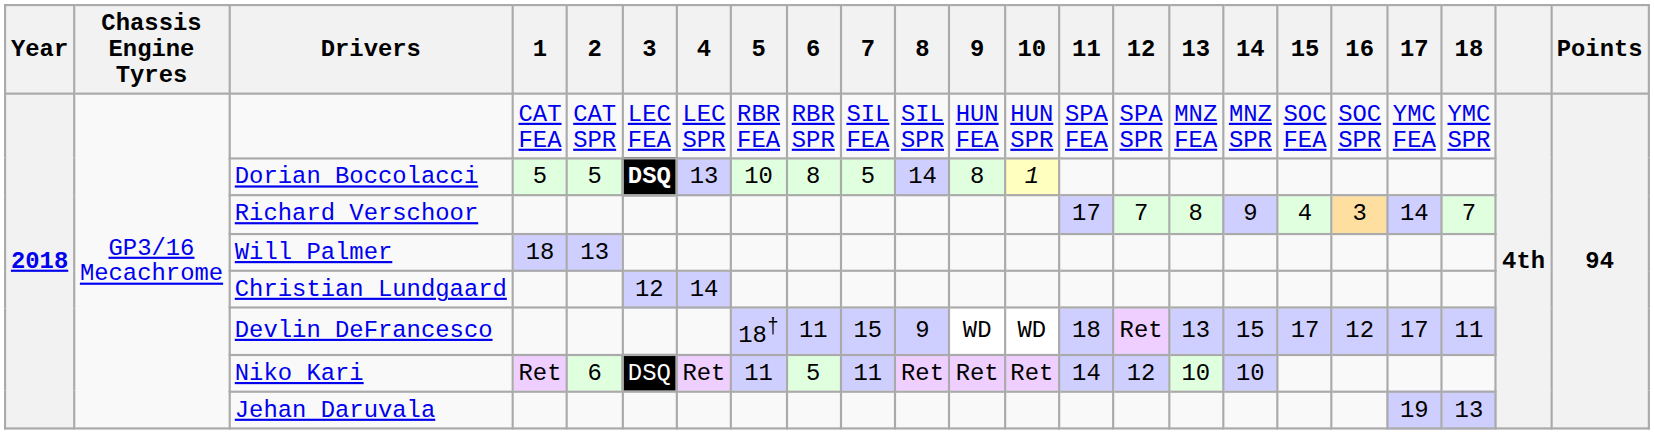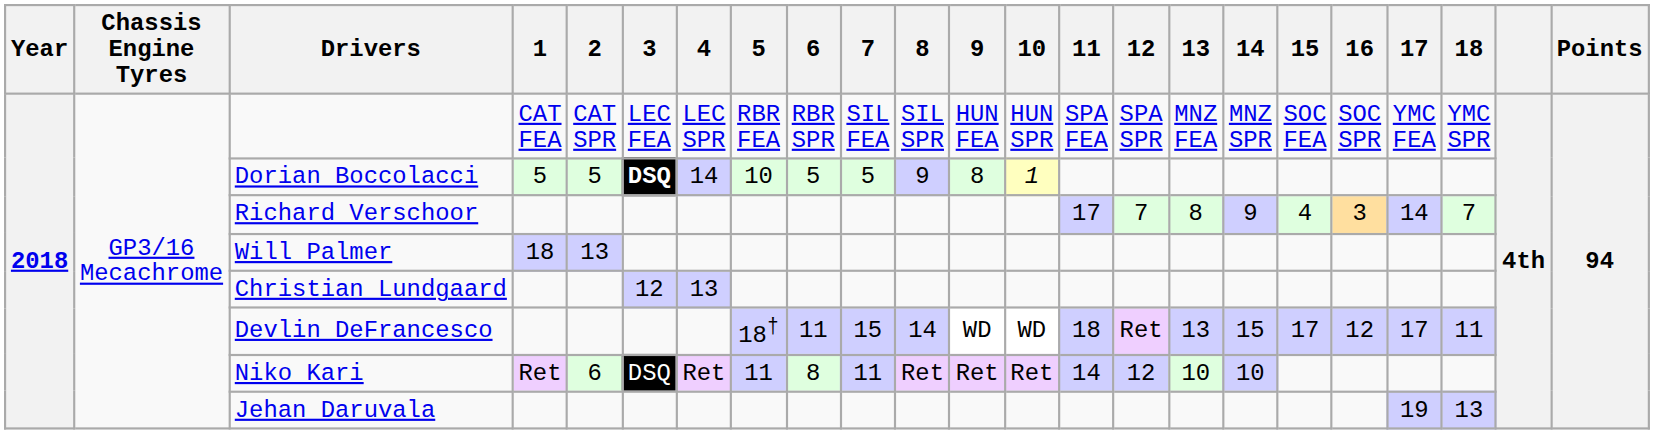Dorian Boccolacci | 4: 13 -> 14
Dorian Boccolacci | 6: 8 -> 5
Dorian Boccolacci | 8: 14 -> 9
Christian Lundgaard | 4: 14 -> 13
Devlin DeFrancesco | 8: 9 -> 14
Niko Kari | 6: 5 -> 8
